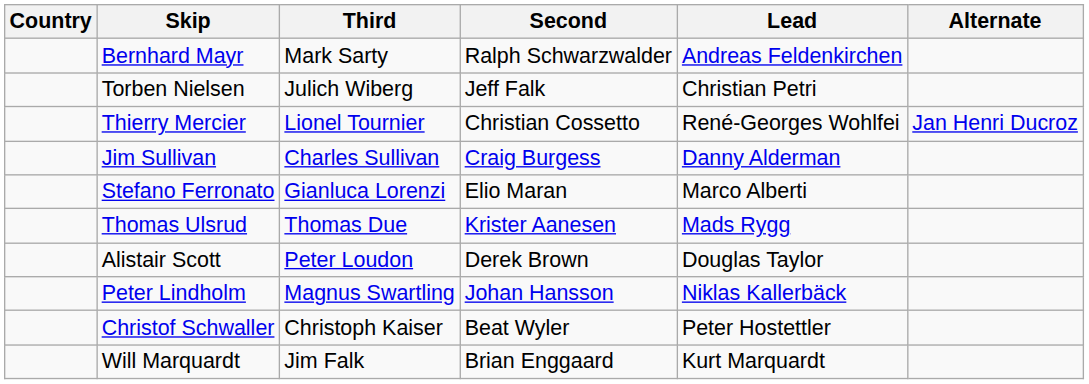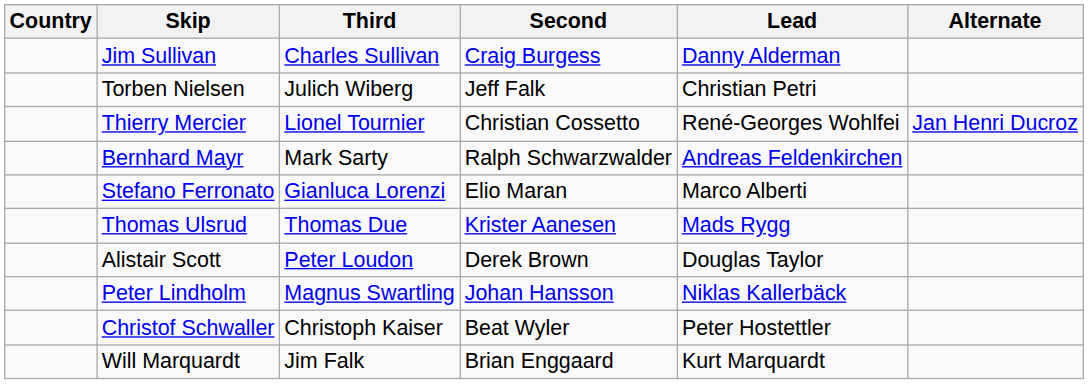rows swapped: Jim Sullivan <-> Bernhard Mayr
